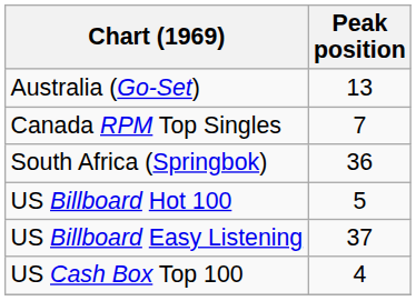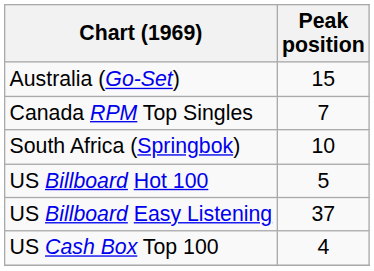Australia (Go-Set) | Peak position: 13 -> 15
South Africa (Springbok) | Peak position: 36 -> 10
